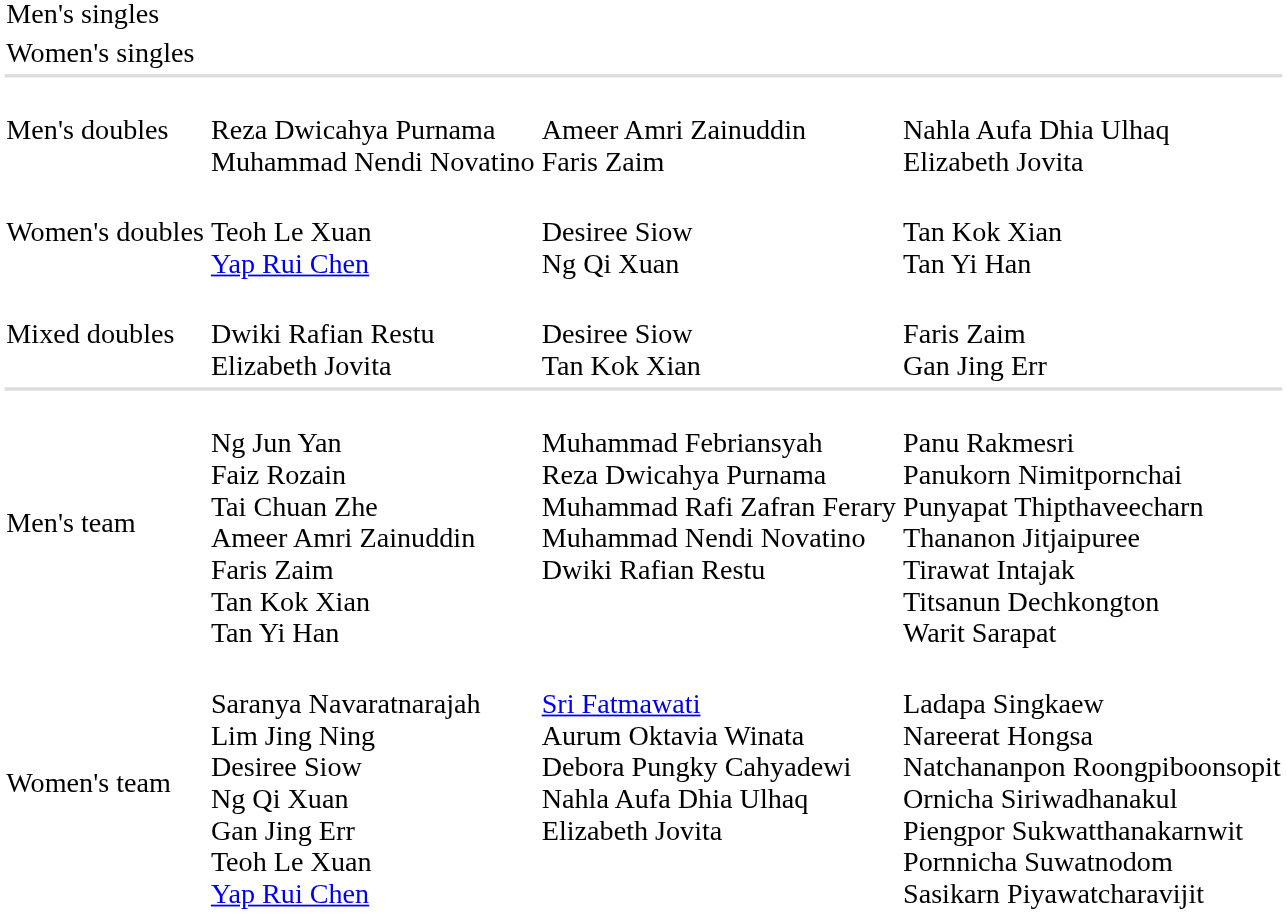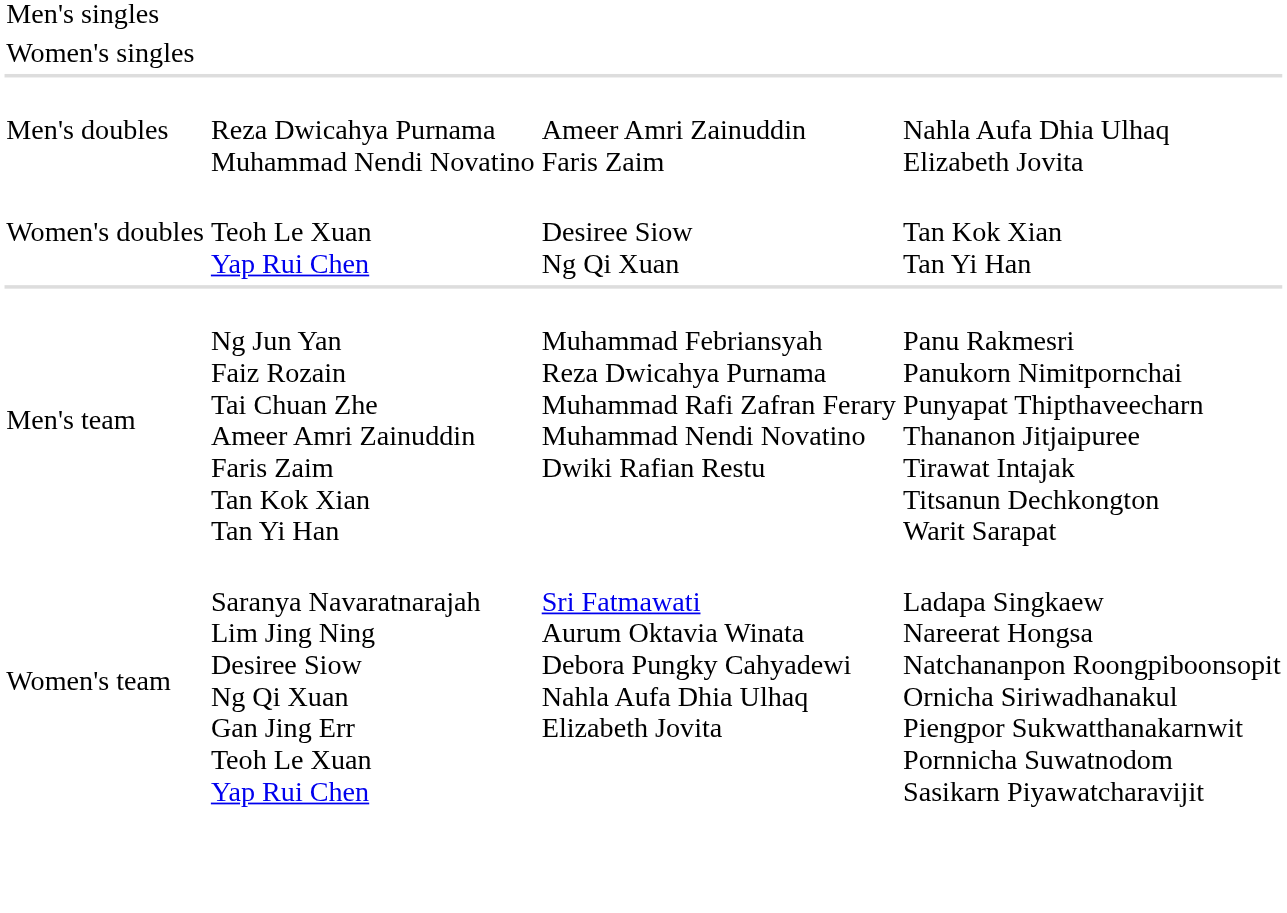- row: Mixed doubles | Dwiki Rafian Restu Elizabeth Jovita | Desiree Siow Tan Kok Xian | Faris Zaim Gan Jing Err
